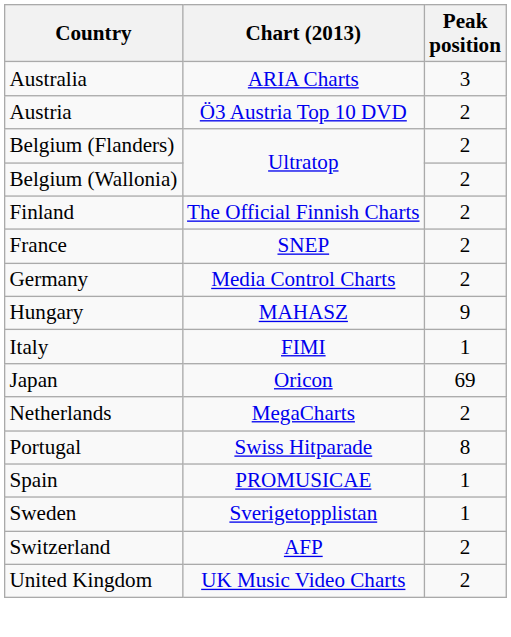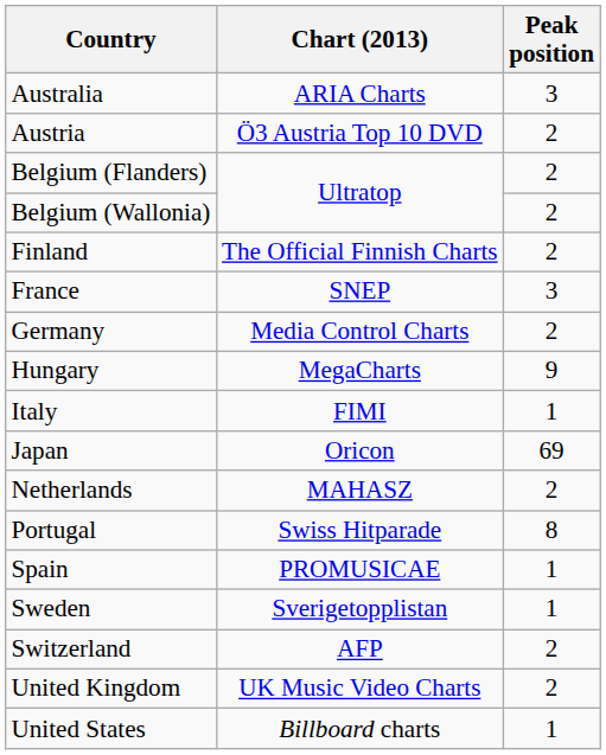France | Peak position: 2 -> 3
Hungary | Chart (2013): MAHASZ -> MegaCharts
Netherlands | Chart (2013): MegaCharts -> MAHASZ
+ row: United States | Billboard charts | 1
